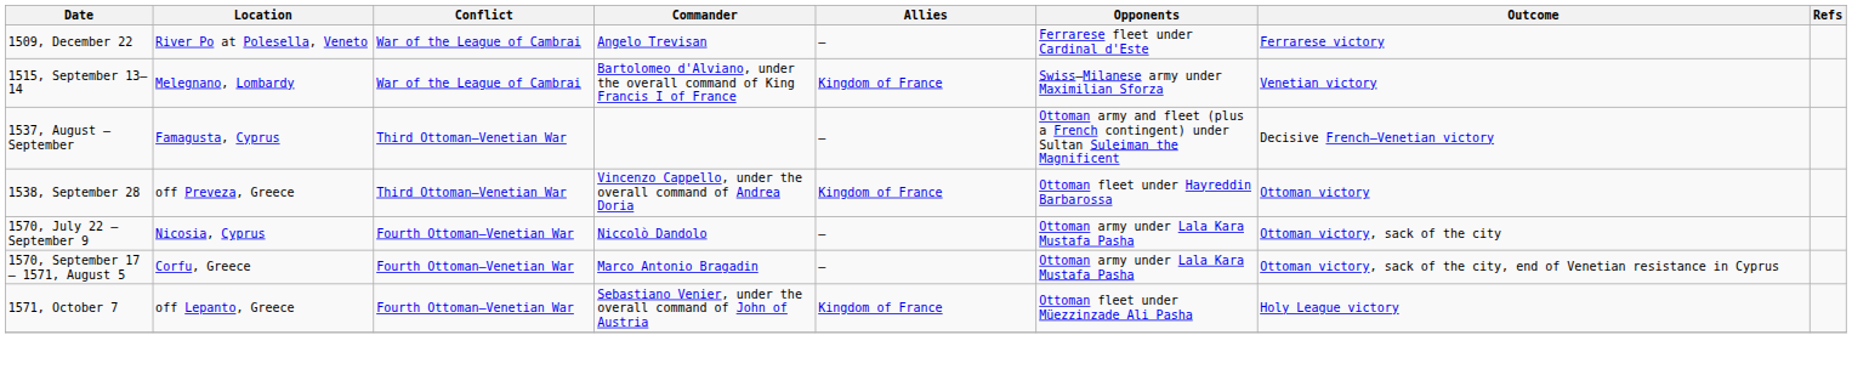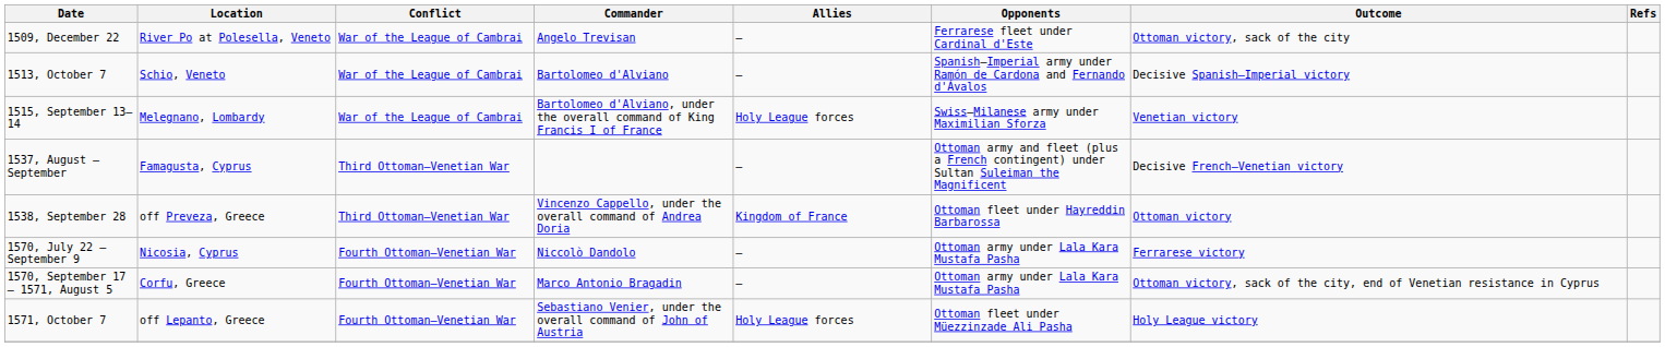1509, December 22 | Outcome: Ferrarese victory -> Ottoman victory, sack of the city
+ row: 1513, October 7 | Schio, Veneto | War of the League of Cambrai | Bartolomeo d'Alviano | — | Spanish–Imperial army under Ramón de Cardona and Fernando d'Ávalos | Decisive Spanish–Imperial victory
1515, September 13–14 | Allies: Kingdom of France -> Holy League forces
1570, July 22 – September 9 | Outcome: Ottoman victory, sack of the city -> Ferrarese victory
1571, October 7 | Allies: Kingdom of France -> Holy League forces
